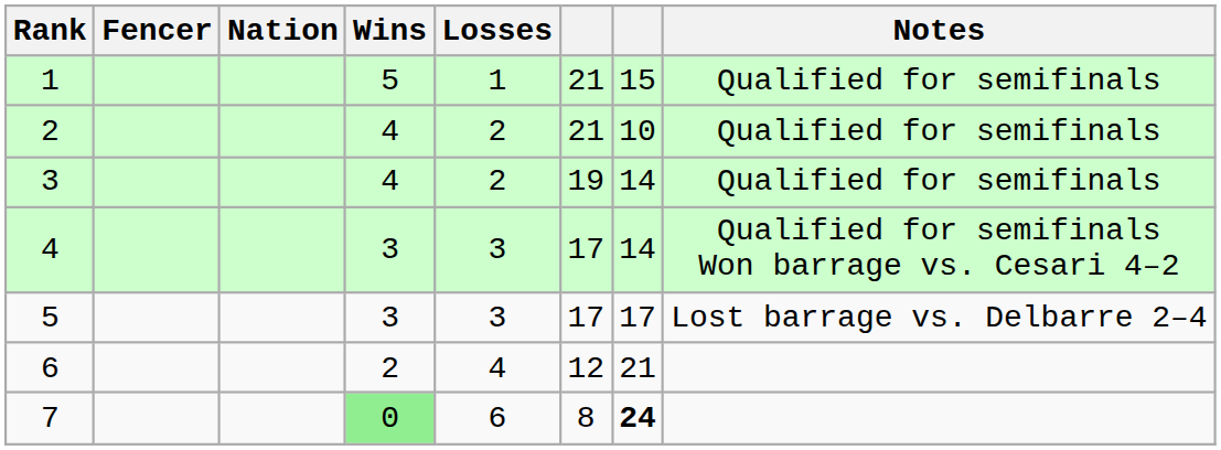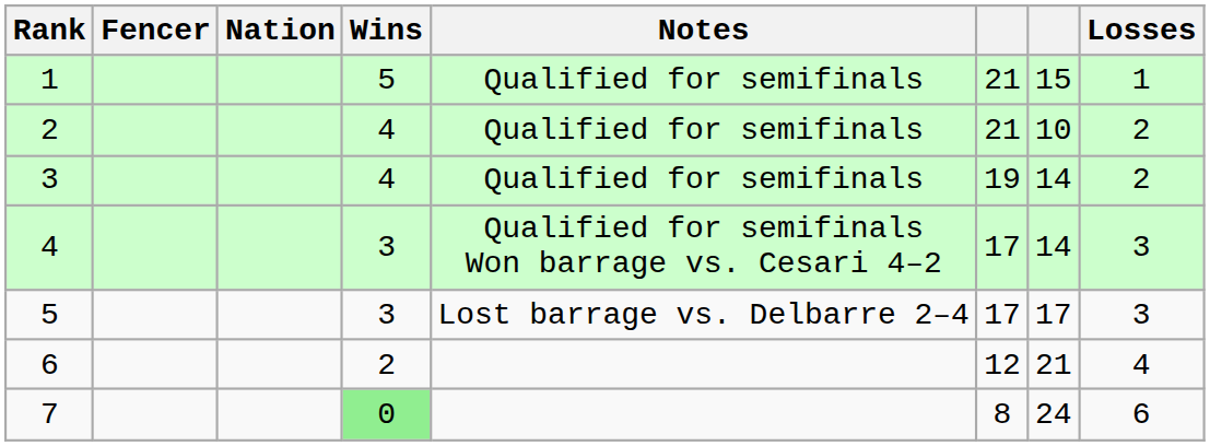columns swapped: Losses <-> Notes
7 | column 7: bold -> normal
